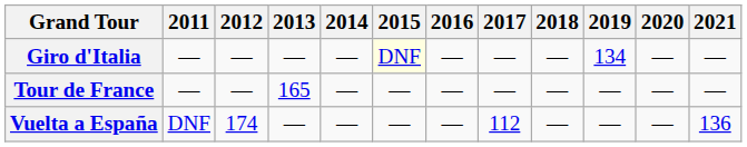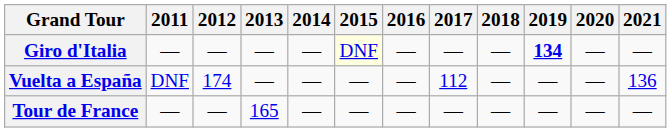Giro d'Italia | 2019: normal -> bold
rows swapped: Tour de France <-> Vuelta a España
